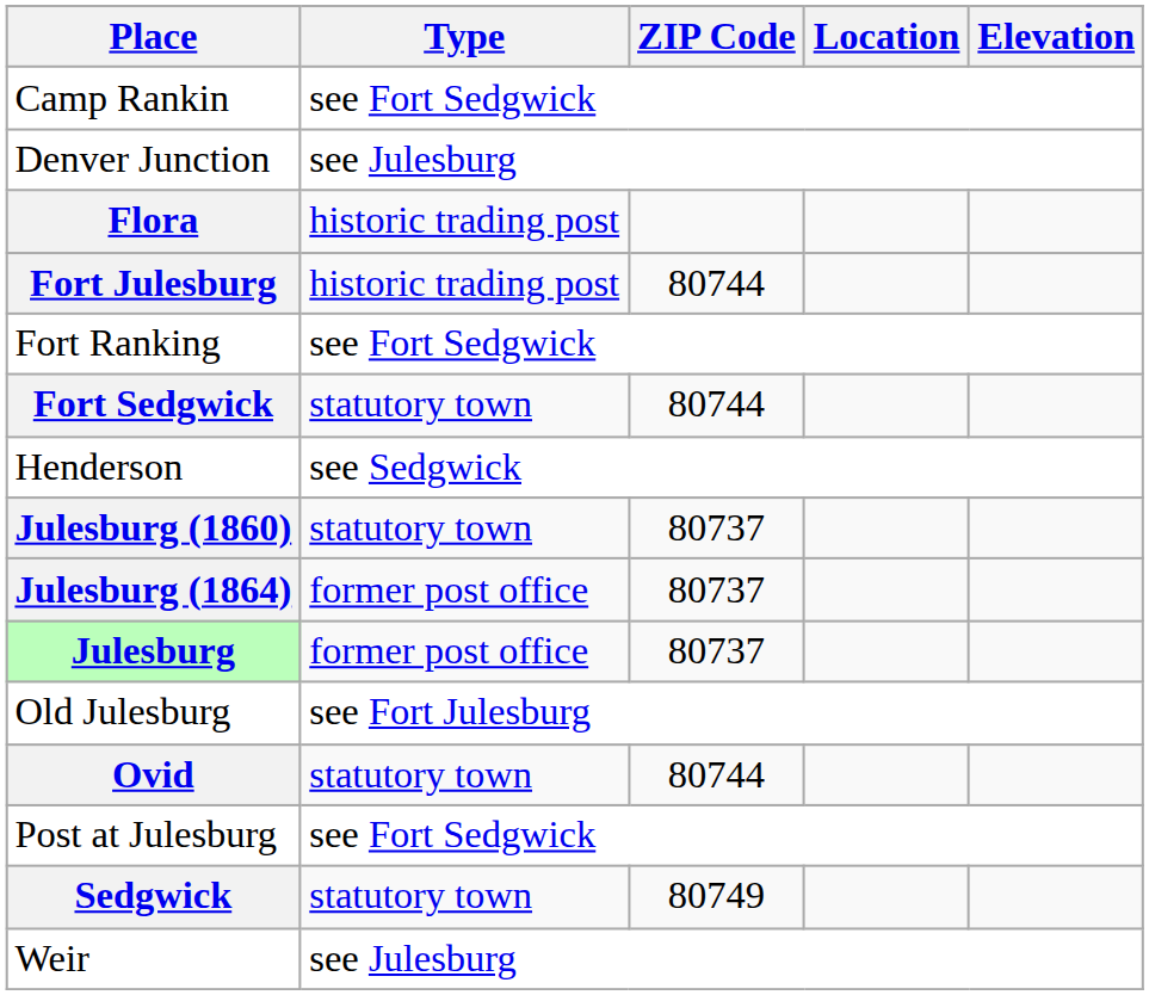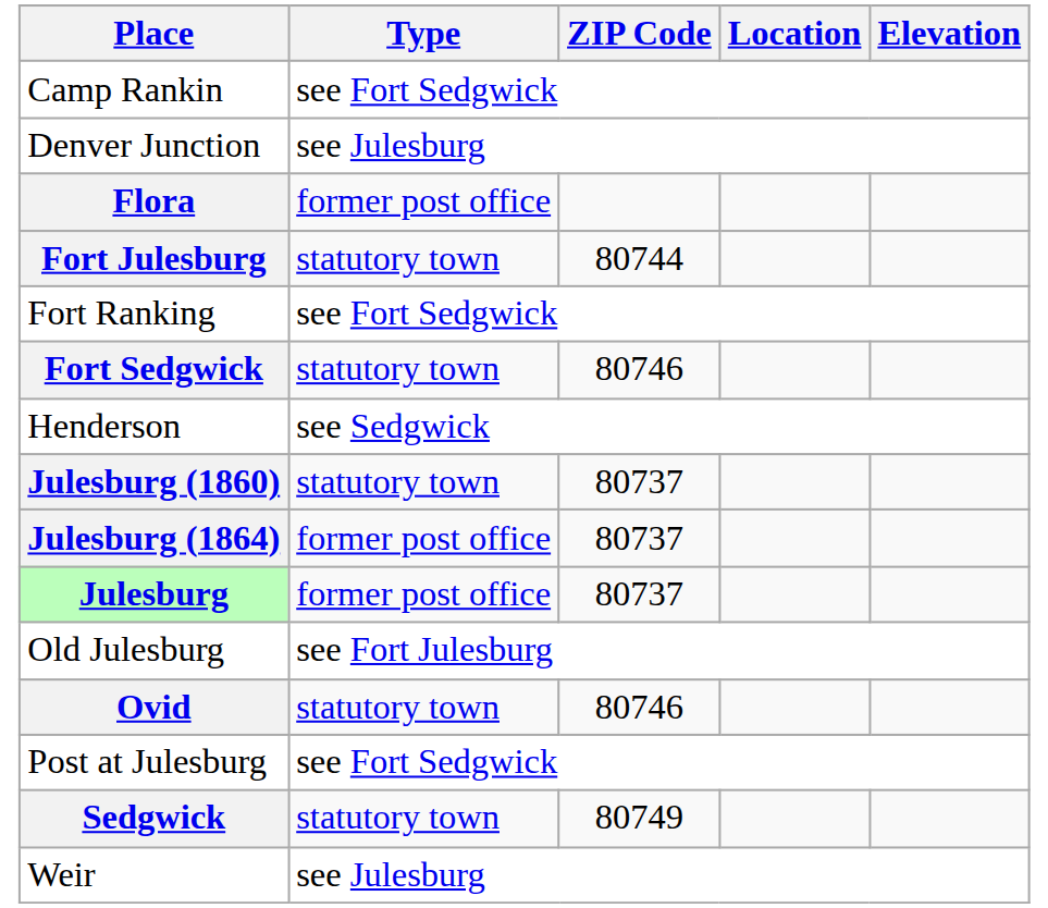Flora | Type: historic trading post -> former post office
Fort Julesburg | Type: historic trading post -> statutory town
Fort Sedgwick | ZIP Code: 80744 -> 80746
Ovid | ZIP Code: 80744 -> 80746
